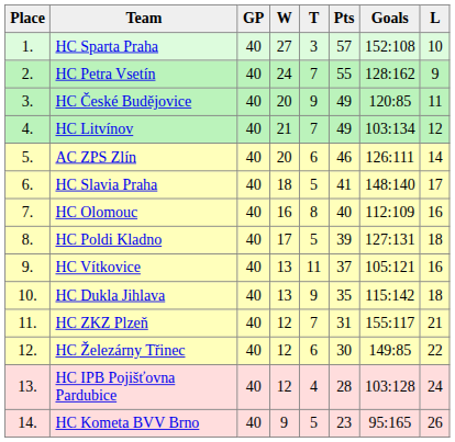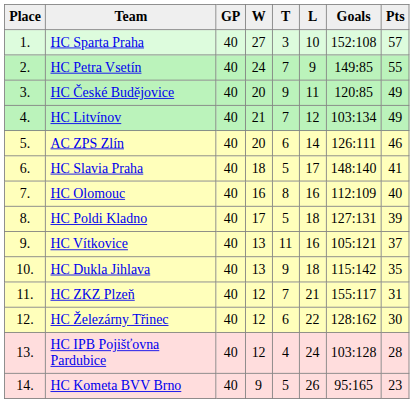columns swapped: L <-> Pts
HC Petra Vsetín | Goals: 128:162 -> 149:85
HC Železárny Třinec | Goals: 149:85 -> 128:162
